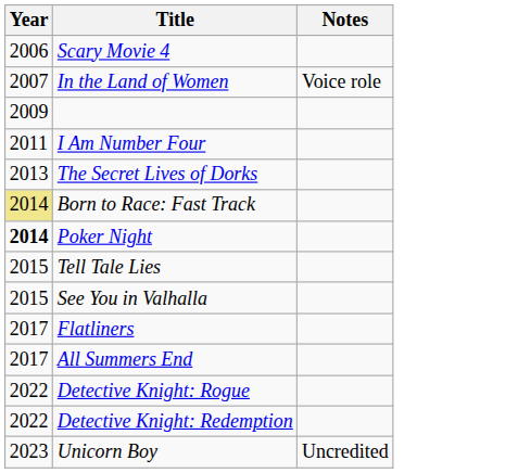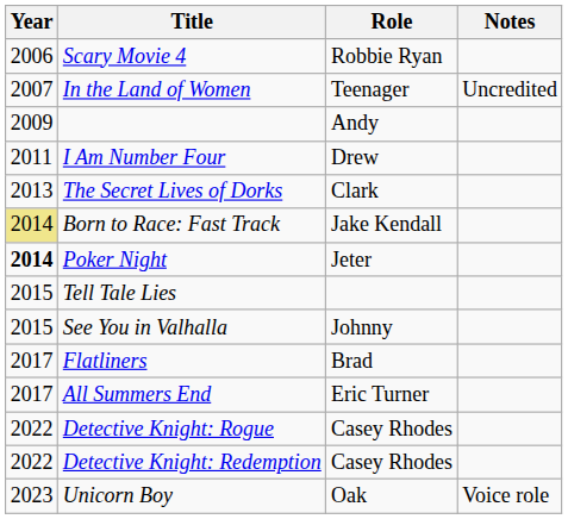+ column: Role | Robbie Ryan | Teenager | Andy | Drew | Clark | Jake Kendall | Jeter | Johnny | Brad | Eric Turner | Casey Rhodes | Casey Rhodes | Oak
In the Land of Women | Notes: Voice role -> Uncredited
Unicorn Boy | Notes: Uncredited -> Voice role
